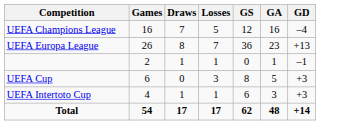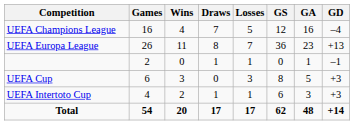+ column: Wins | 4 | 11 | 0 | 3 | 2 | 20
